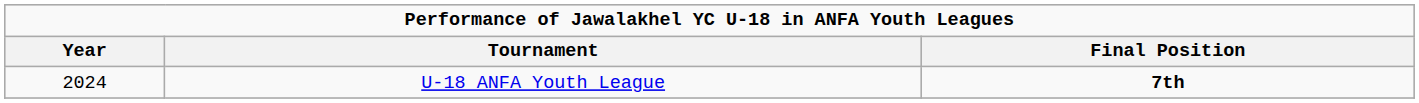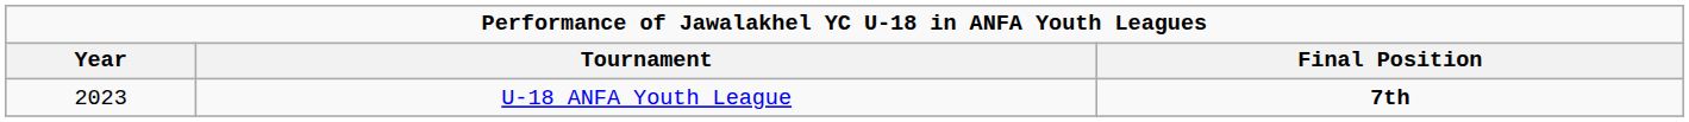U-18 ANFA Youth League | Year: 2024 -> 2023
